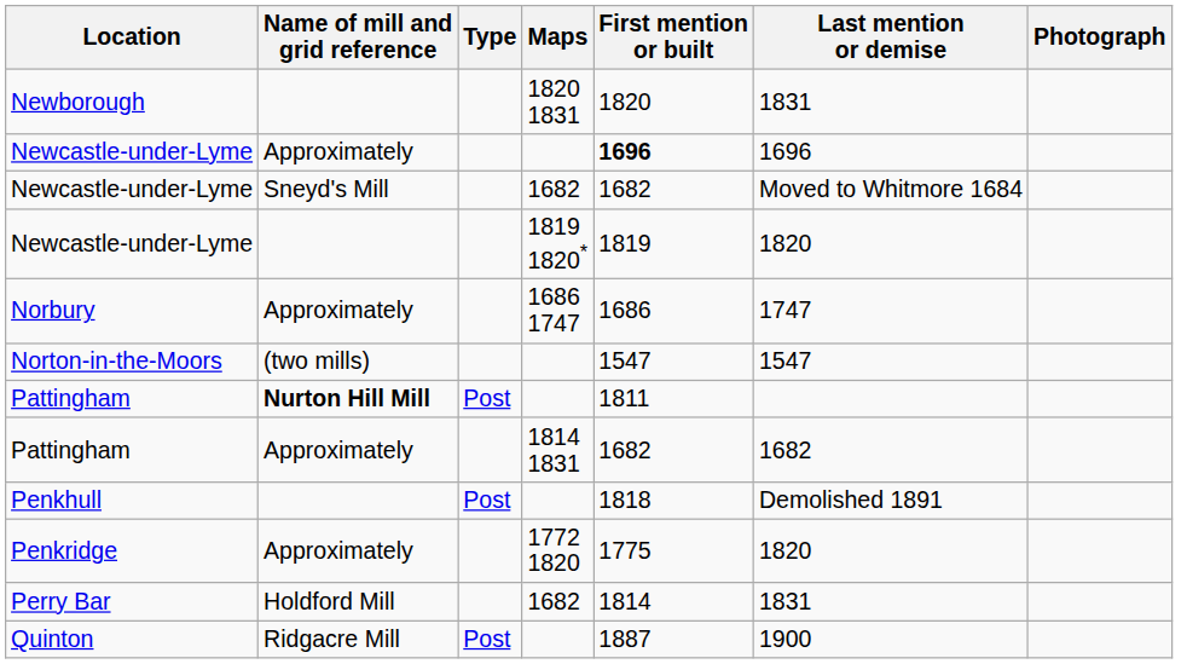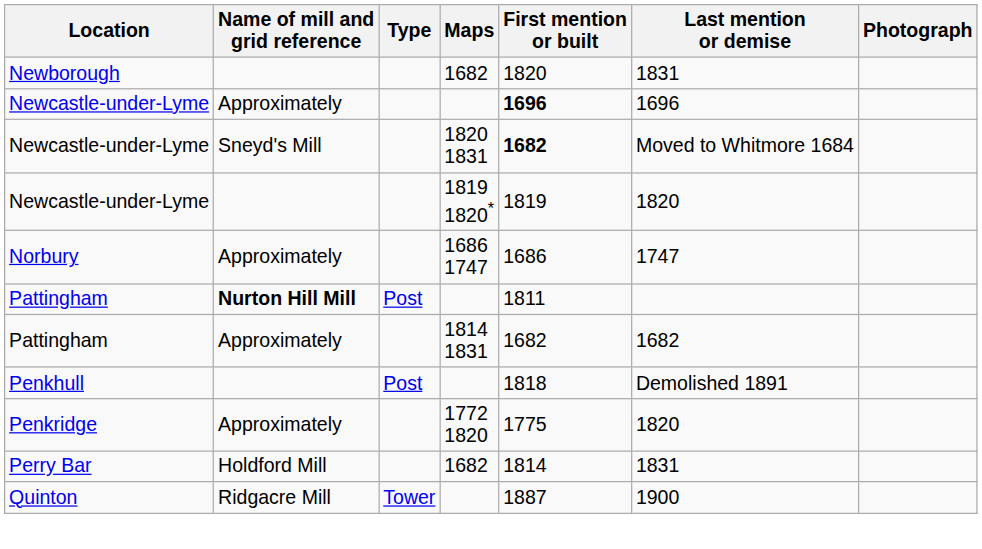Newborough | Maps: 1820 1831 -> 1682
Newcastle-under-Lyme / Sneyd's Mill | Maps: 1682 -> 1820 1831
Newcastle-under-Lyme / Sneyd's Mill | First mention or built: normal -> bold
- row: Norton-in-the-Moors | (two mills) | 1547 | 1547
Quinton | Type: Post -> Tower
